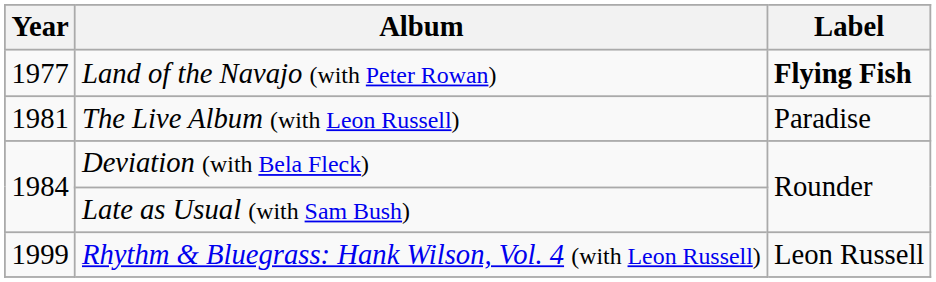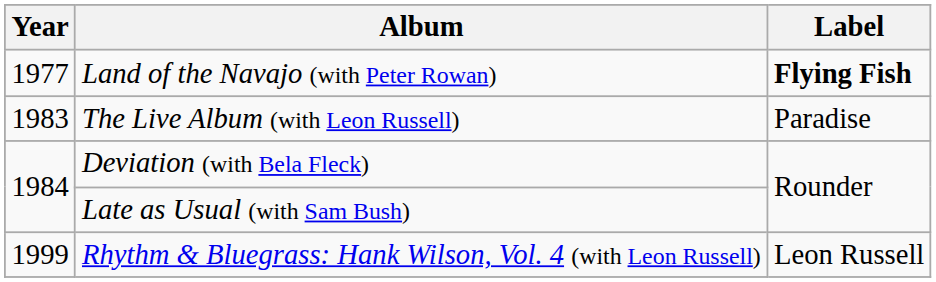The Live Album (with Leon Russell) | Year: 1981 -> 1983
